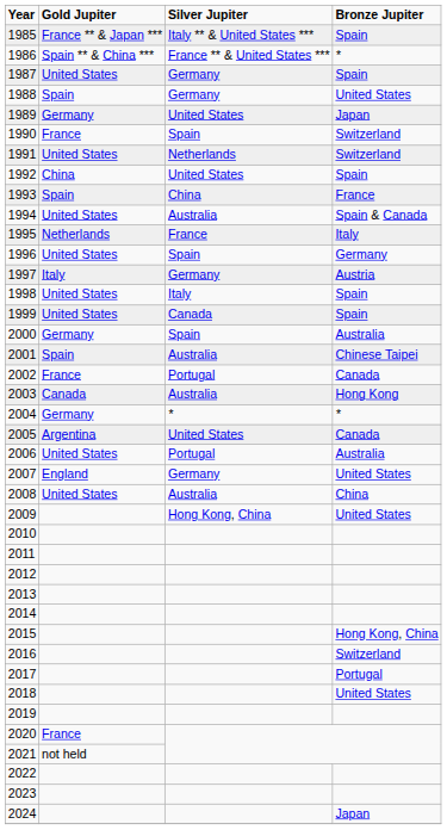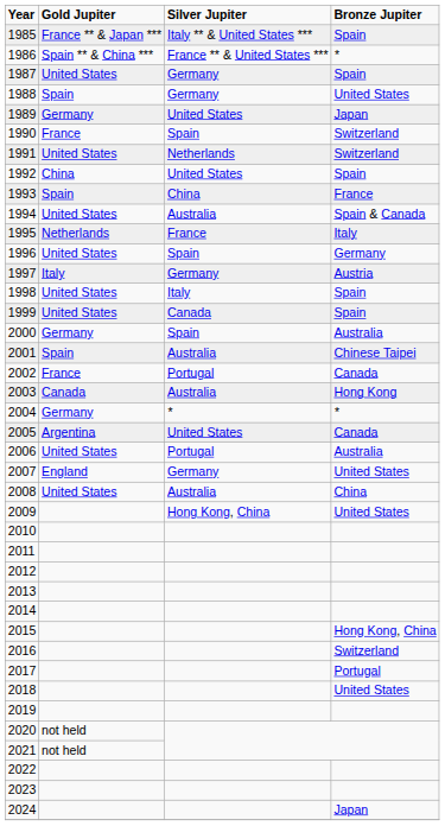2020 | Gold Jupiter: France -> not held
